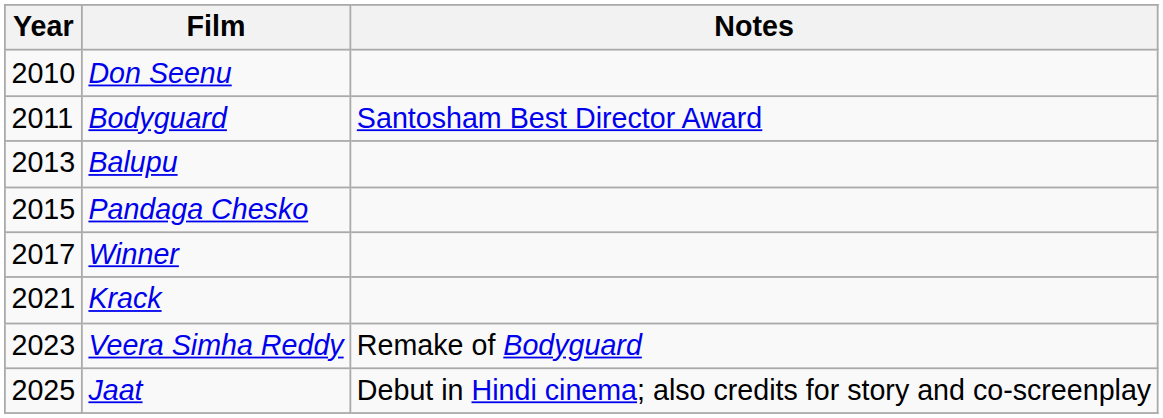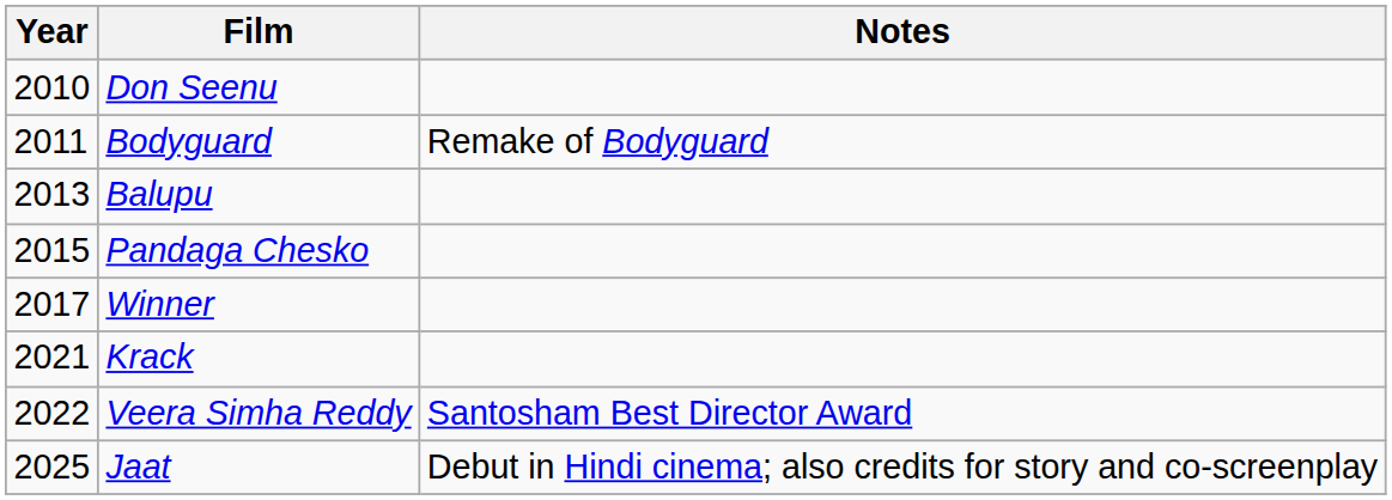Bodyguard | Notes: Santosham Best Director Award -> Remake of Bodyguard
Veera Simha Reddy | Year: 2023 -> 2022
Veera Simha Reddy | Notes: Remake of Bodyguard -> Santosham Best Director Award
